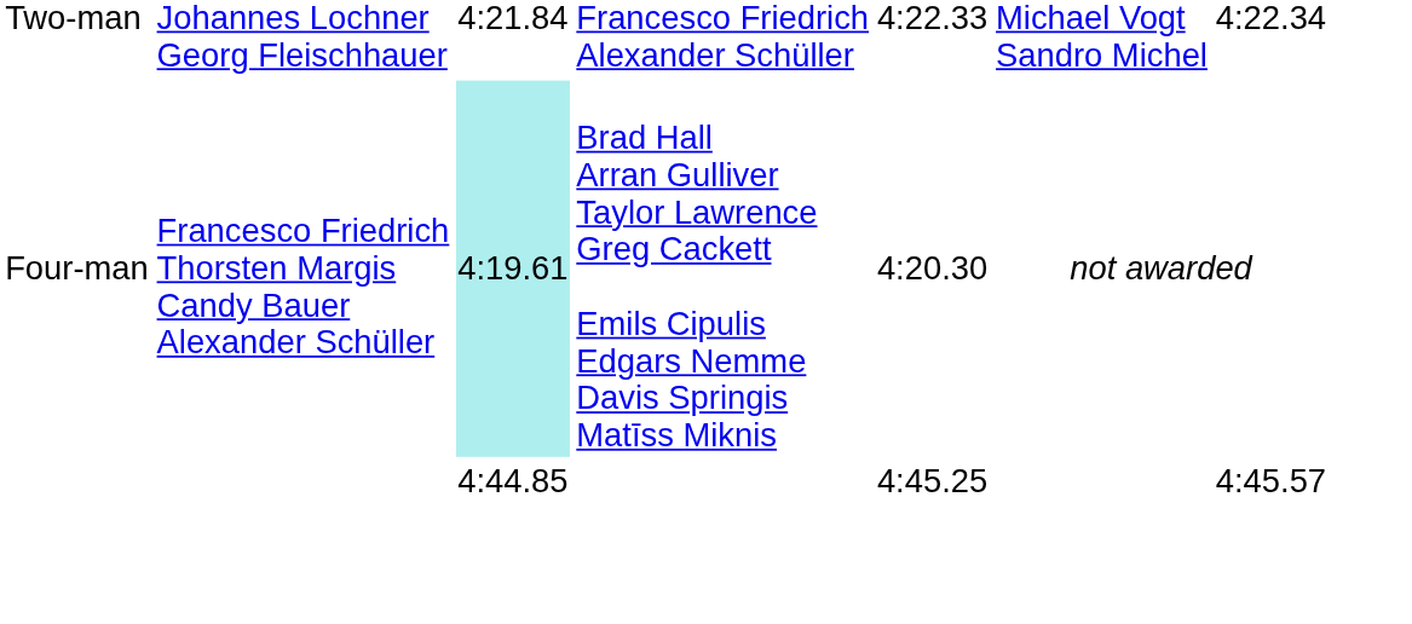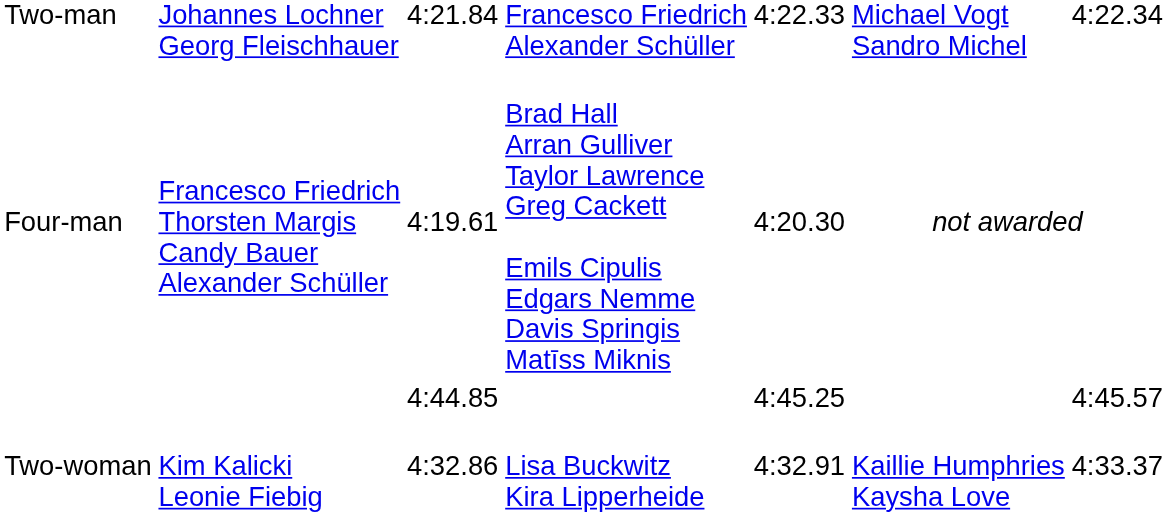Four-man | column 3: paleturquoise background -> no background
+ row: Two-woman | Kim Kalicki Leonie Fiebig | 4:32.86 | Lisa Buckwitz Kira Lipperheide | 4:32.91 | Kaillie Humphries Kaysha Love | 4:33.37
